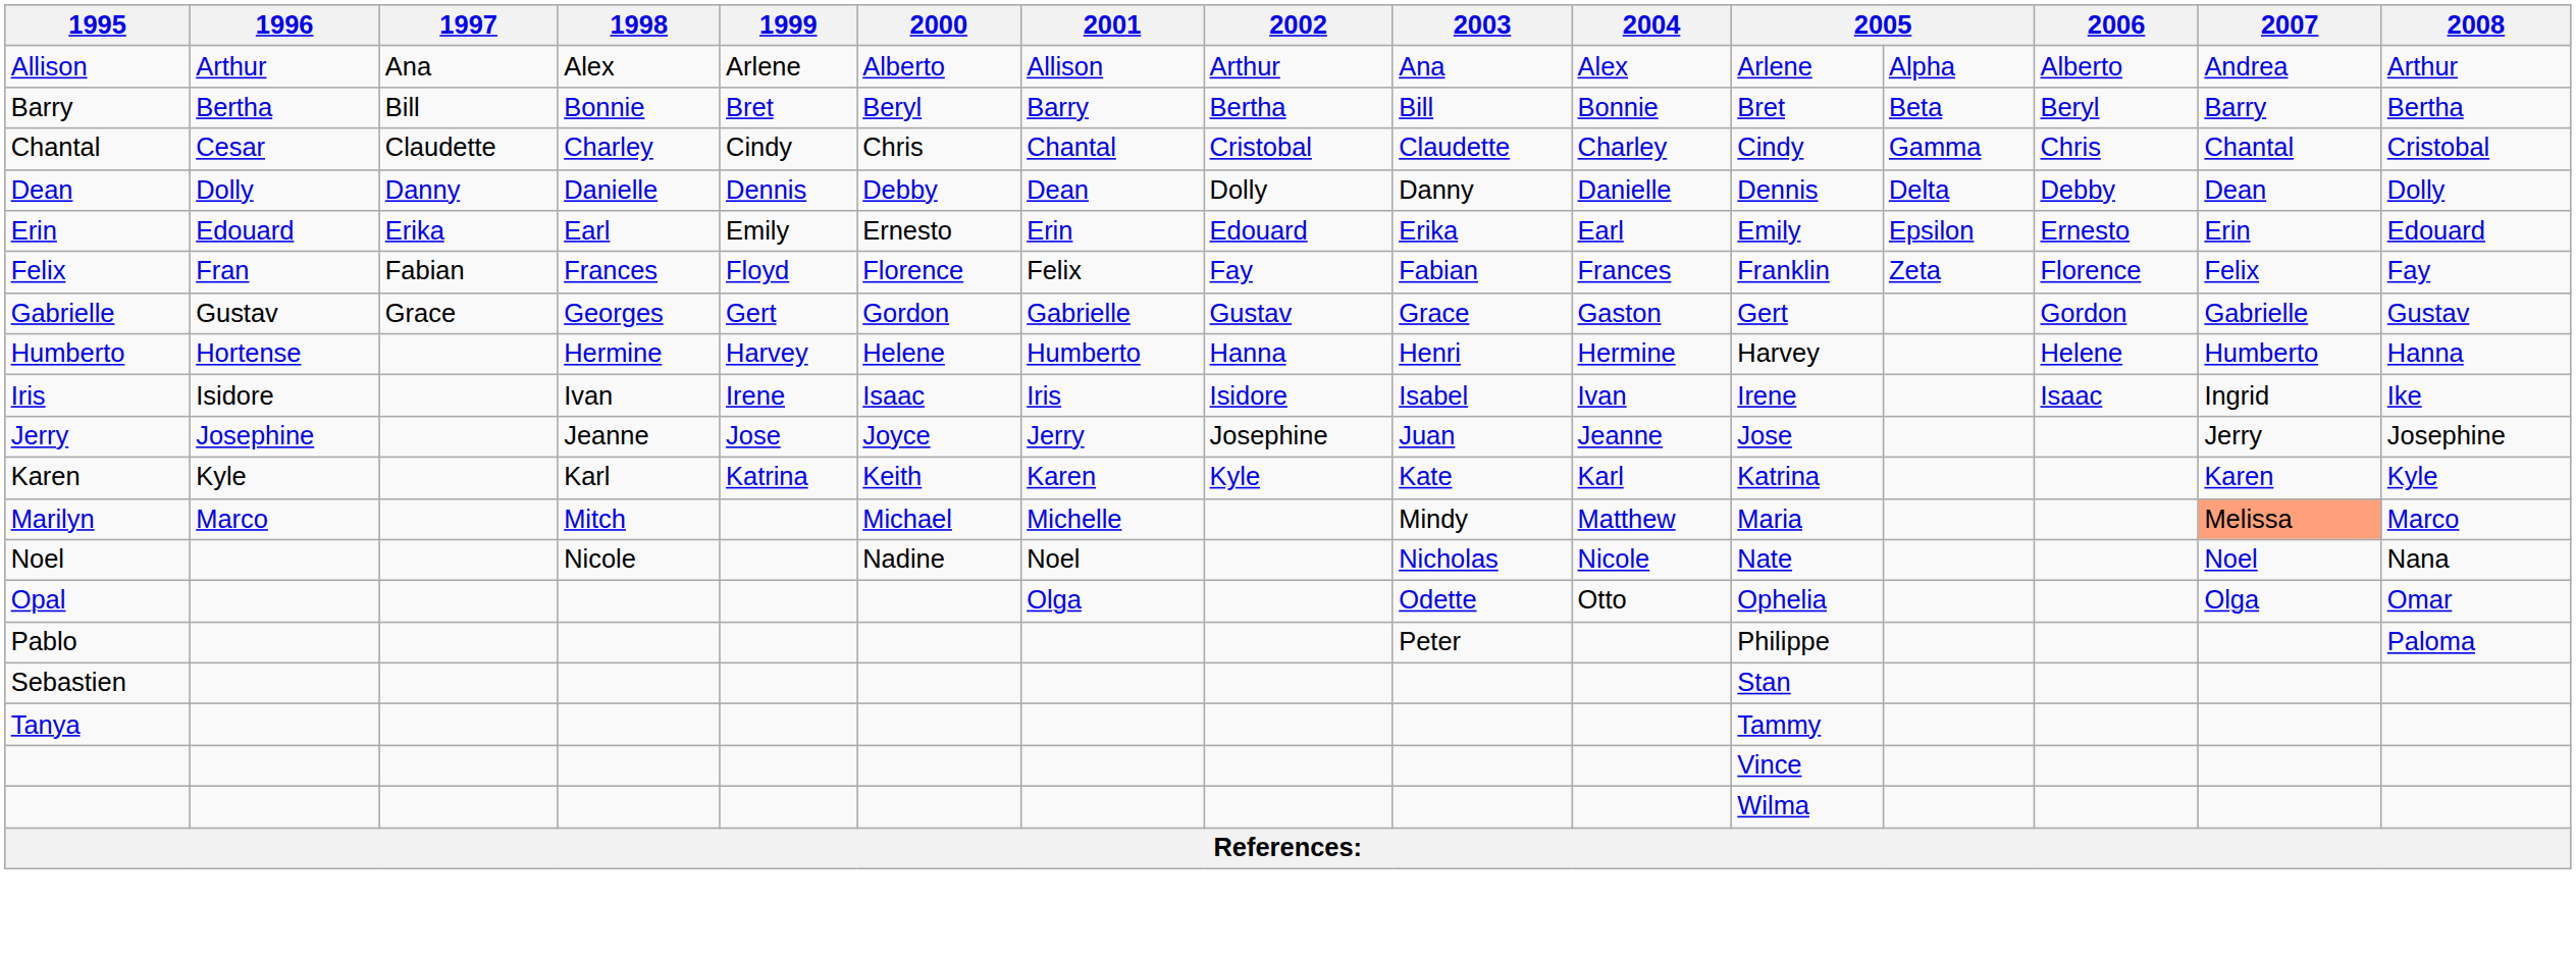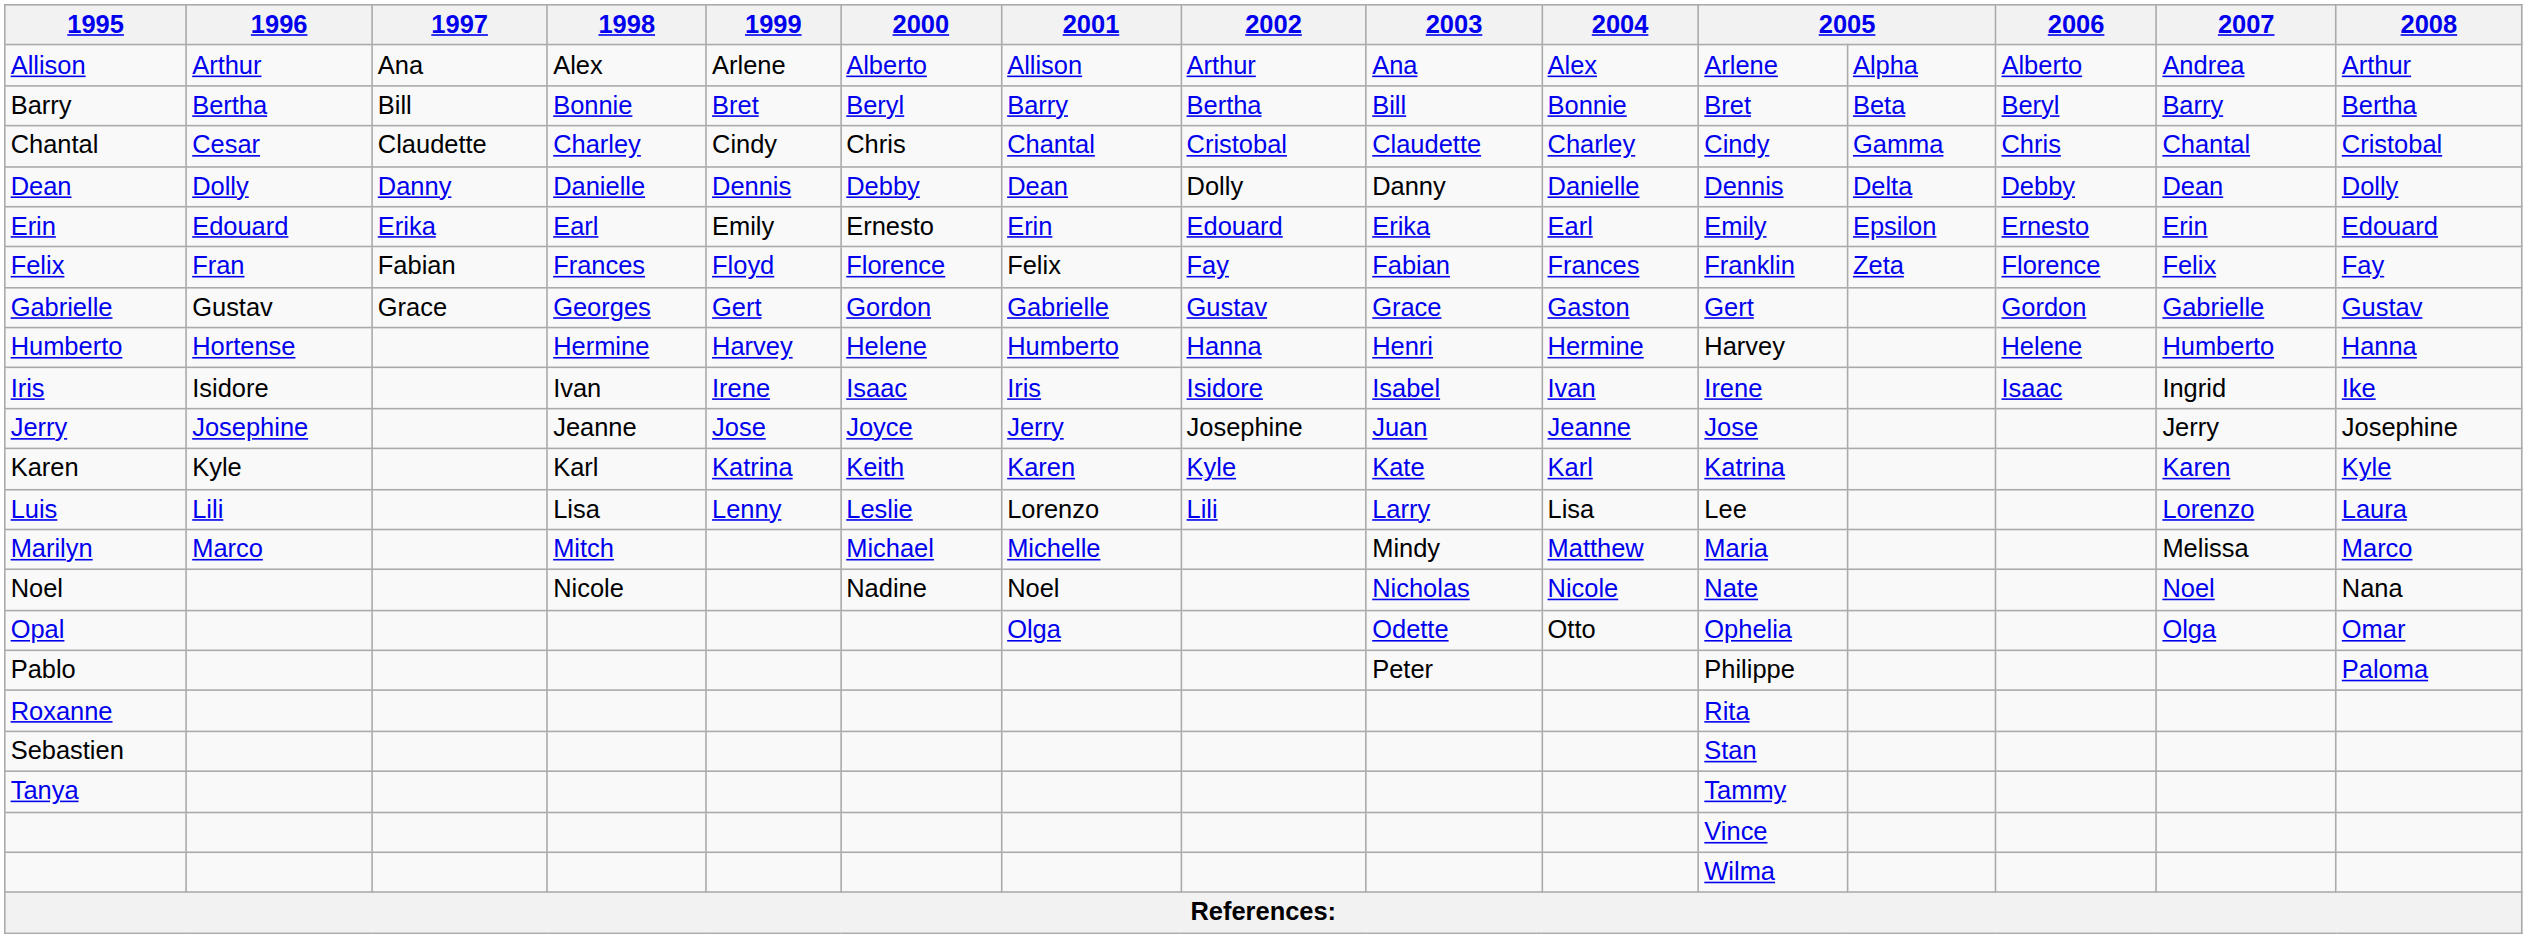+ row: Luis | Lili | Lisa | Lenny | Leslie | Lorenzo | Lili | Larry | Lisa | Lee | Lorenzo | Laura
Marilyn | 2007: lightsalmon background -> no background
+ row: Roxanne | Rita
